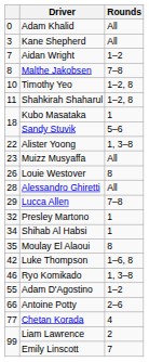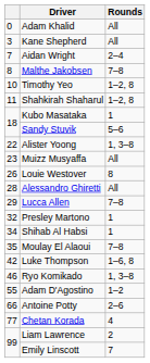Aidan Wright | Rounds: 1–2 -> 2–4
Moulay El Alaoui | Rounds: 8 -> 7–8
